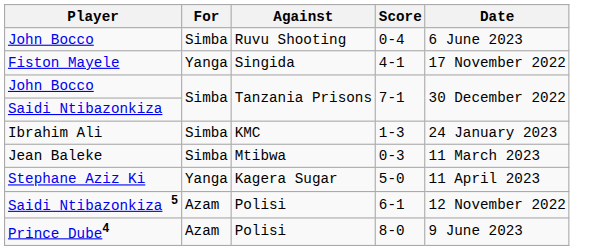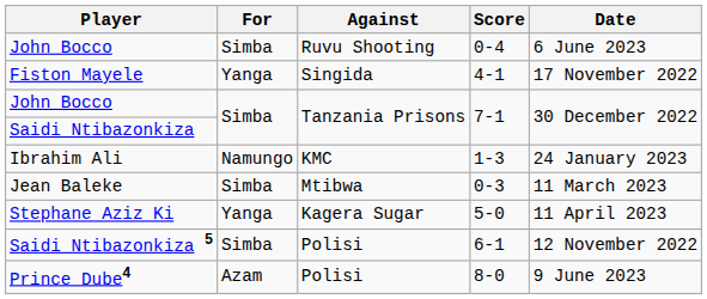Ibrahim Ali | For: Simba -> Namungo
Saidi Ntibazonkiza 5 | For: Azam -> Simba
